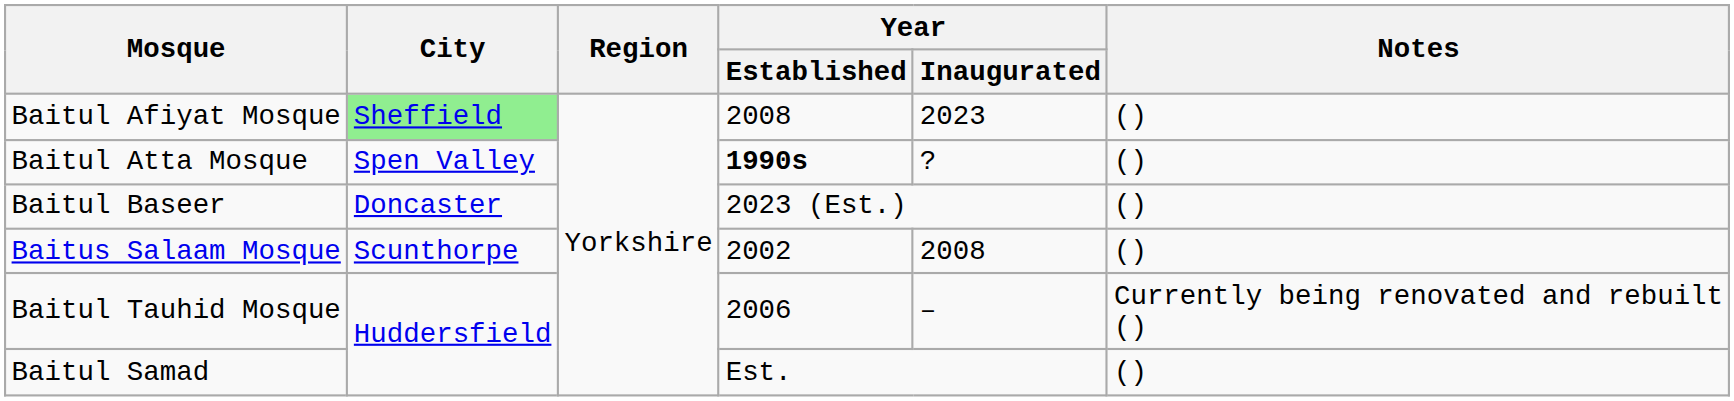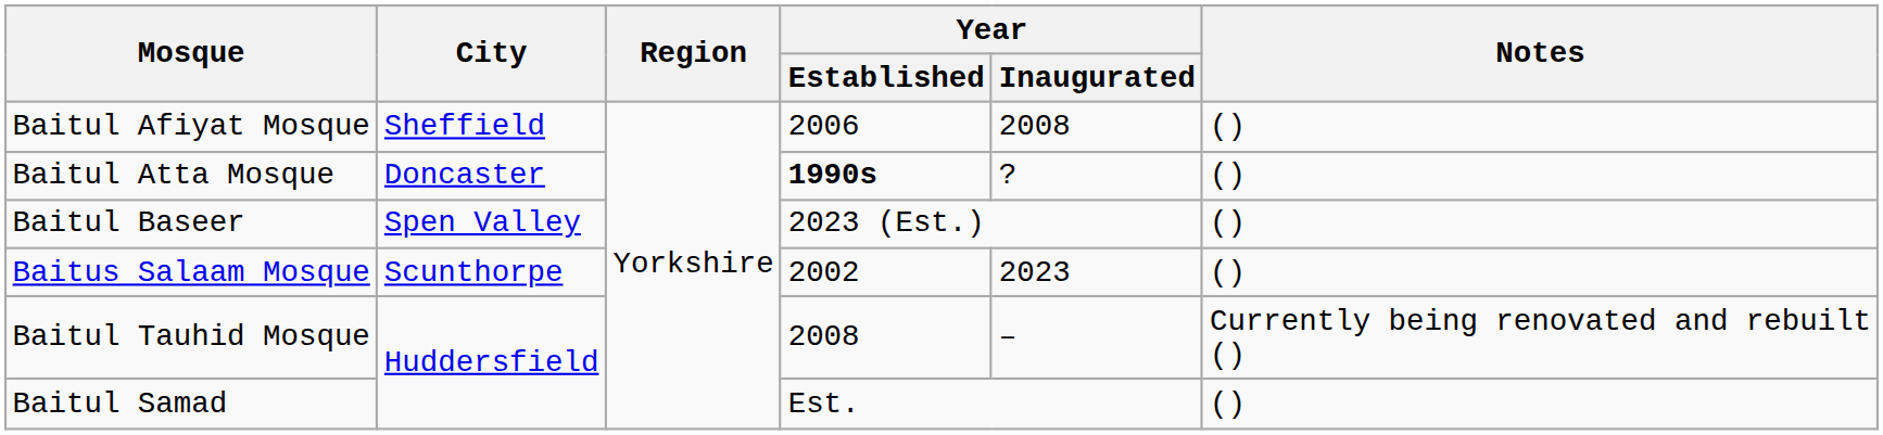Baitul Afiyat Mosque | City: lightgreen background -> no background
Baitul Afiyat Mosque | Year / Established: 2008 -> 2006
Baitul Afiyat Mosque | Year / Inaugurated: 2023 -> 2008
Baitul Atta Mosque | City: Spen Valley -> Doncaster
Baitul Baseer | City: Doncaster -> Spen Valley
Baitus Salaam Mosque | Year / Inaugurated: 2008 -> 2023
Baitul Tauhid Mosque | Year / Established: 2006 -> 2008
